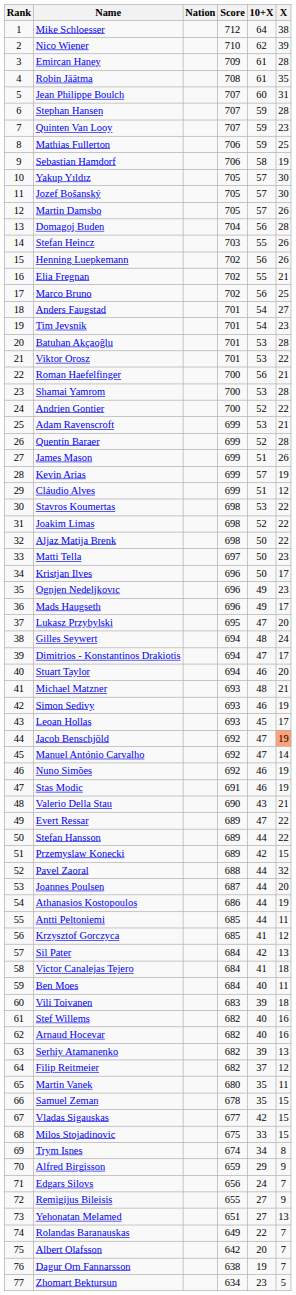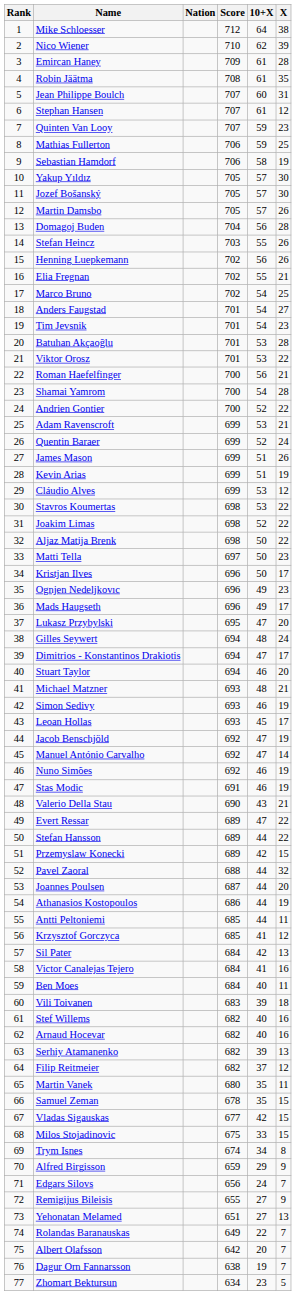Stephan Hansen | 10+X: 59 -> 61
Stephan Hansen | X: 28 -> 12
Marco Bruno | 10+X: 56 -> 54
Shamai Yamrom | 10+X: 53 -> 54
Quentin Baraer | X: 28 -> 24
Kevin Arias | 10+X: 57 -> 51
Cláudio Alves | 10+X: 51 -> 53
Jacob Benschjöld | X: lightsalmon background -> no background
Victor Canalejas Tejero | X: 18 -> 16
